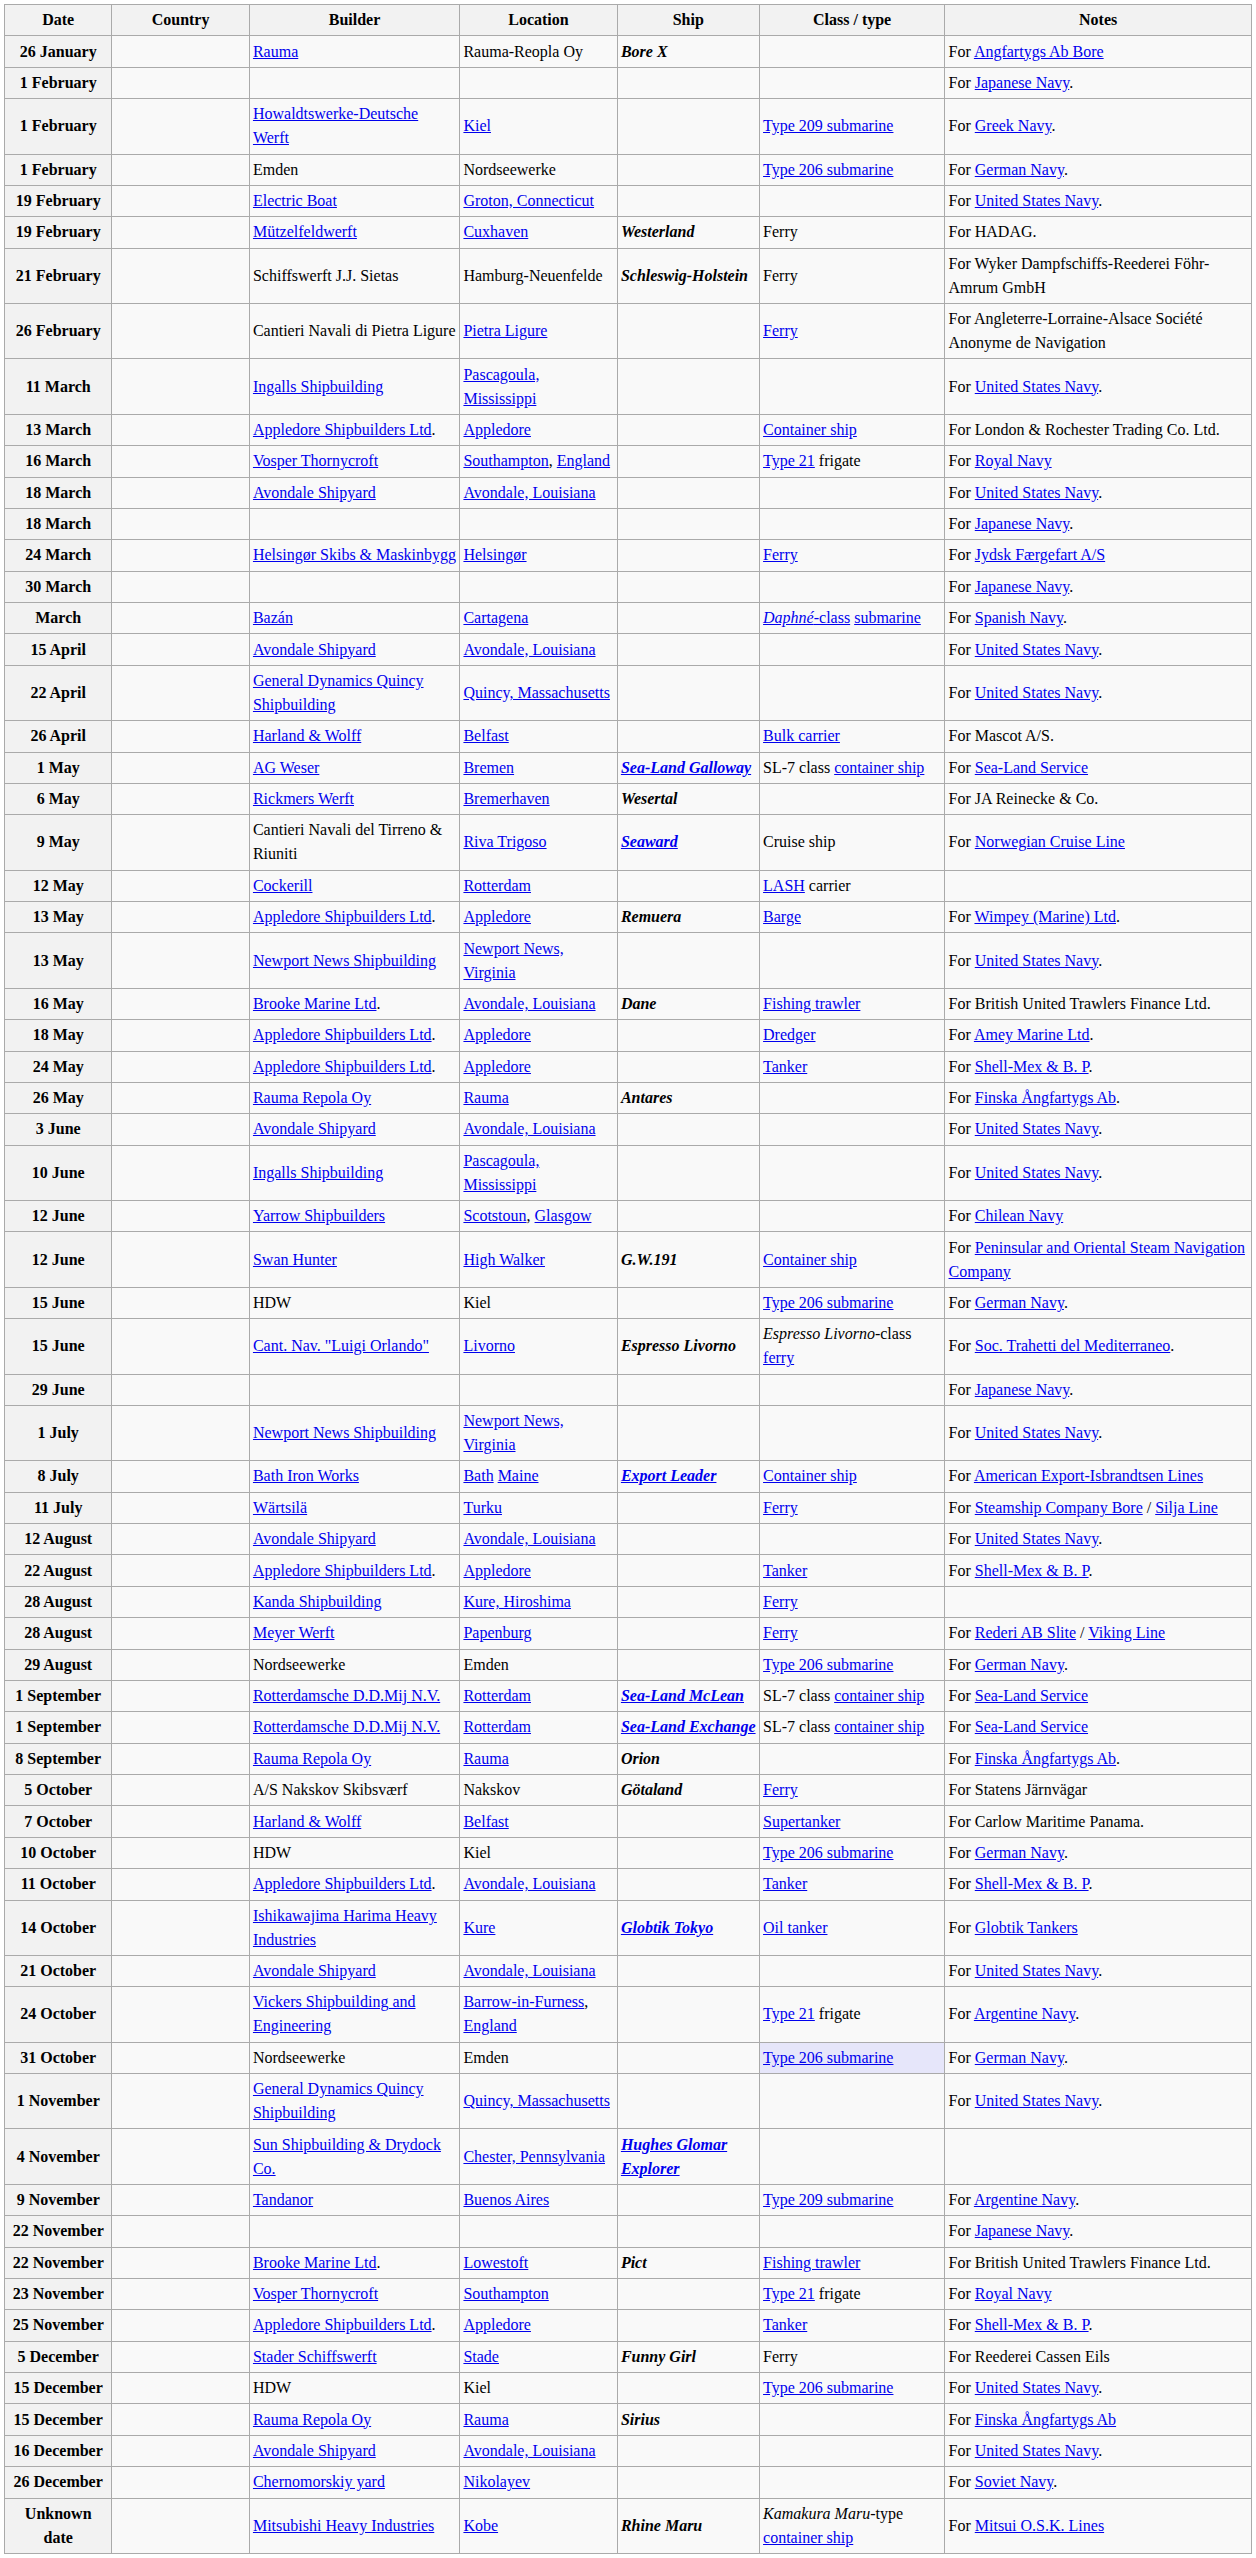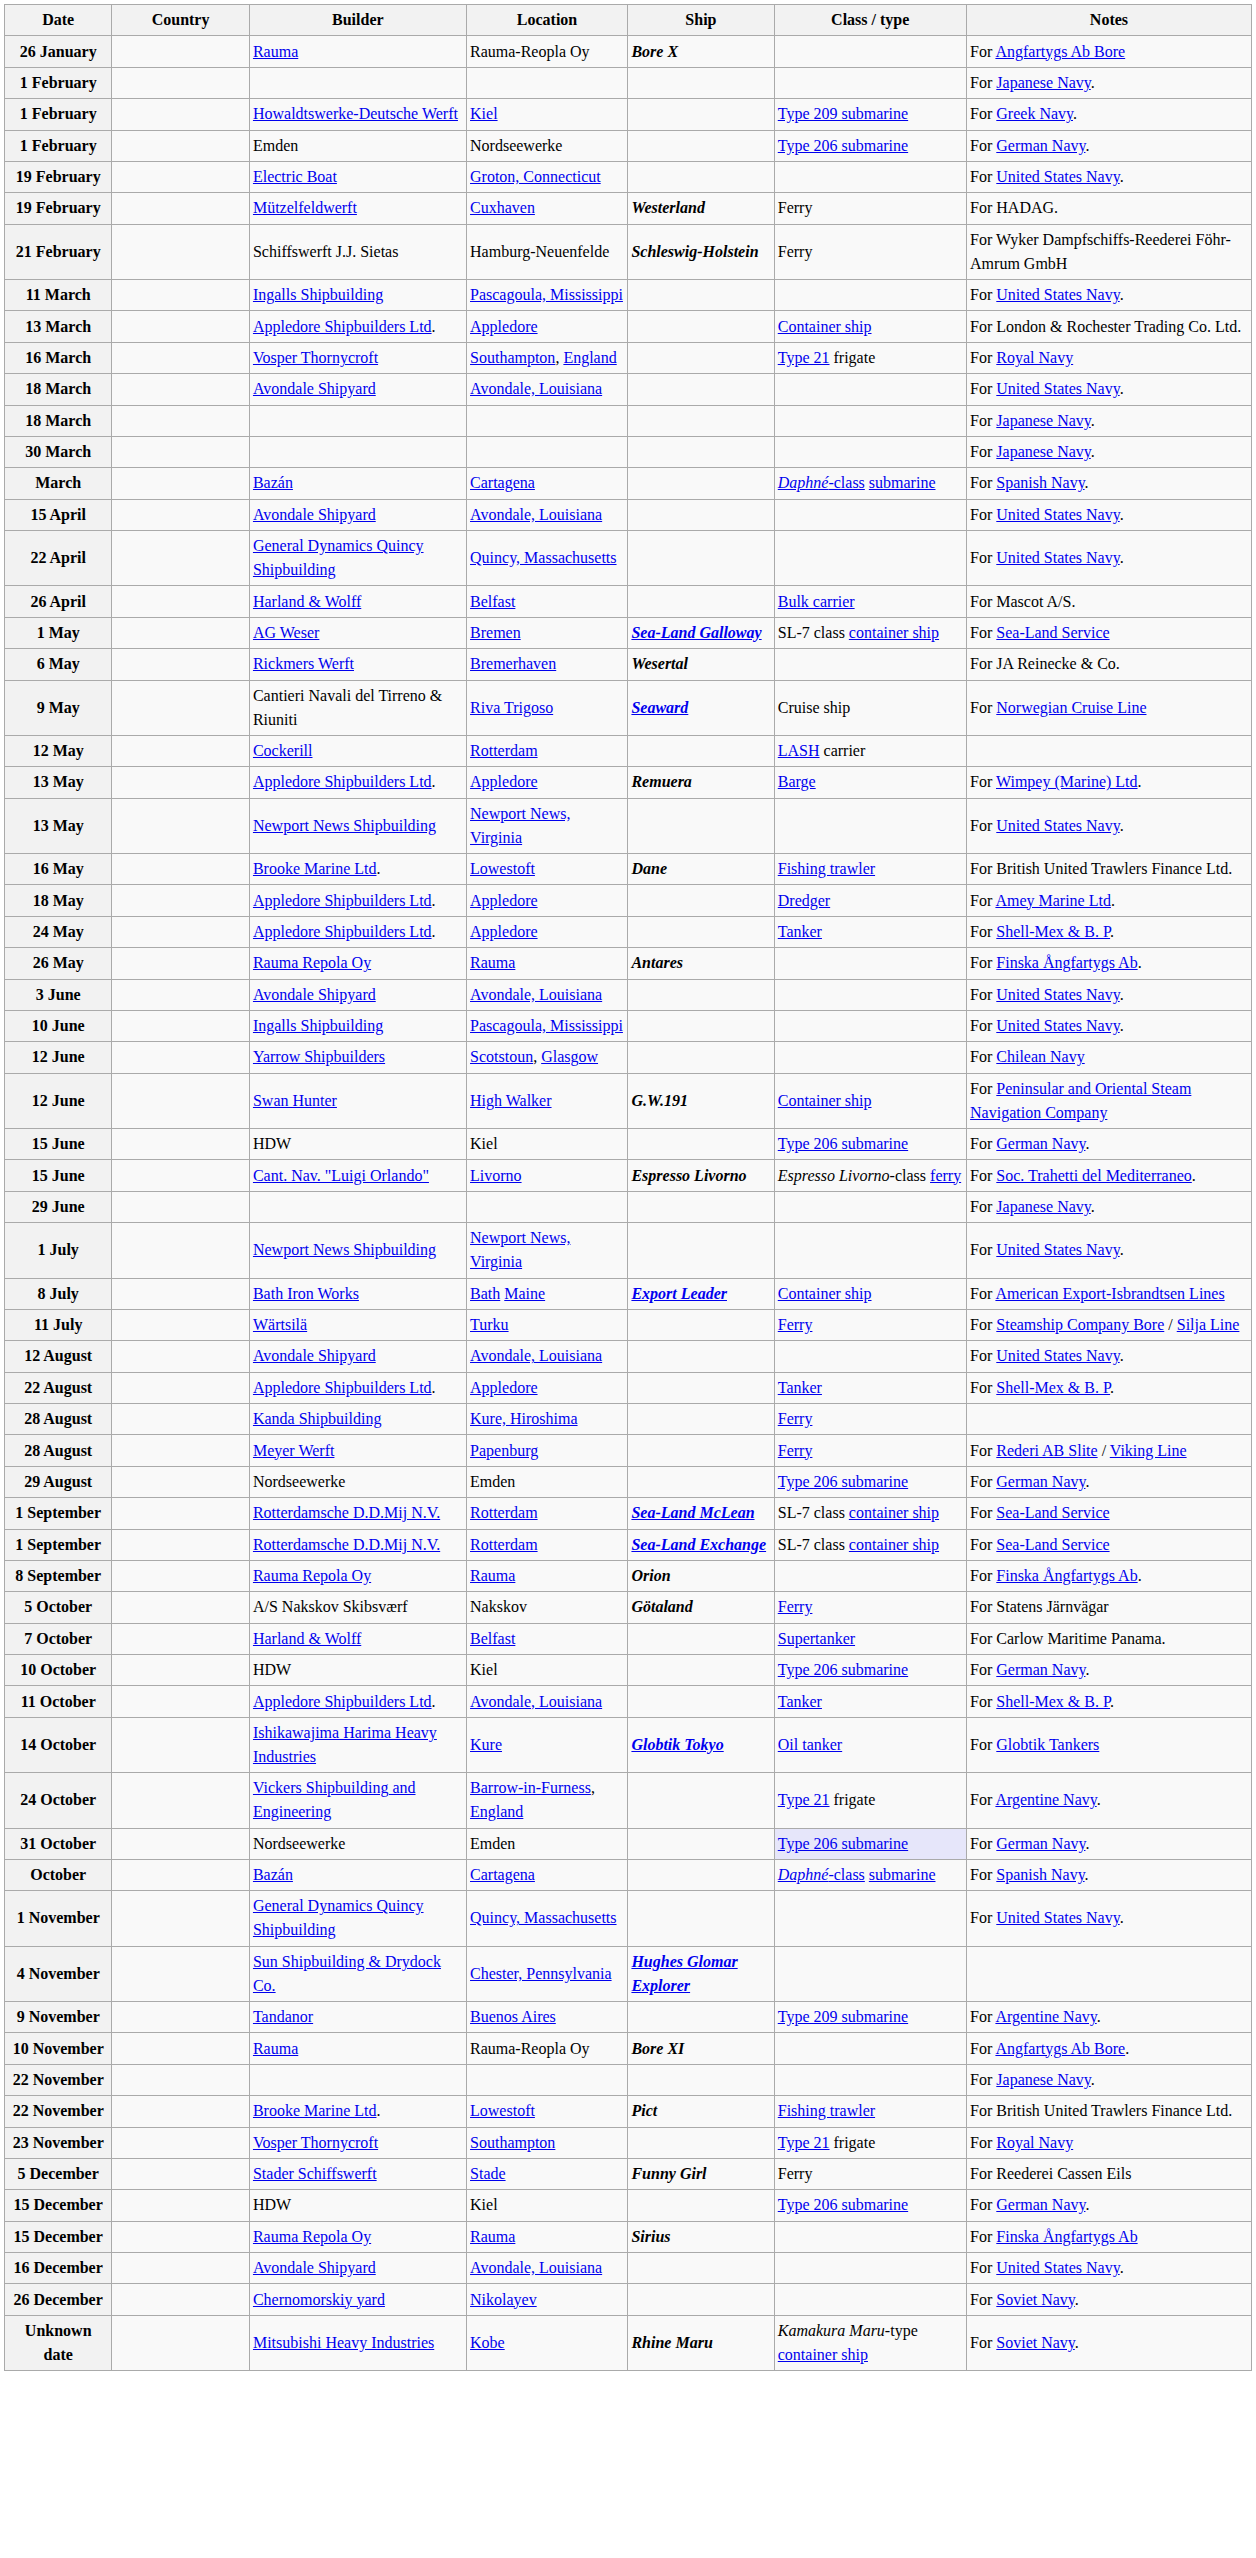- row: 26 February | Cantieri Navali di Pietra Ligure | Pietra Ligure | Ferry | For Angleterre-Lorraine-Alsace Société Anonyme de Navigation
- row: 24 March | Helsingør Skibs & Maskinbygg | Helsingør | Ferry | For Jydsk Færgefart A/S
16 May | Location: Avondale, Louisiana -> Lowestoft
- row: 21 October | Avondale Shipyard | Avondale, Louisiana | For United States Navy.
+ row: October | Bazán | Cartagena | Daphné-class submarine | For Spanish Navy.
+ row: 10 November | Rauma | Rauma-Reopla Oy | Bore XI | For Angfartygs Ab Bore.
- row: 25 November | Appledore Shipbuilders Ltd. | Appledore | Tanker | For Shell-Mex & B. P.
15 December / HDW | Notes: For United States Navy. -> For German Navy.
Unknown date | Notes: For Mitsui O.S.K. Lines -> For Soviet Navy.
